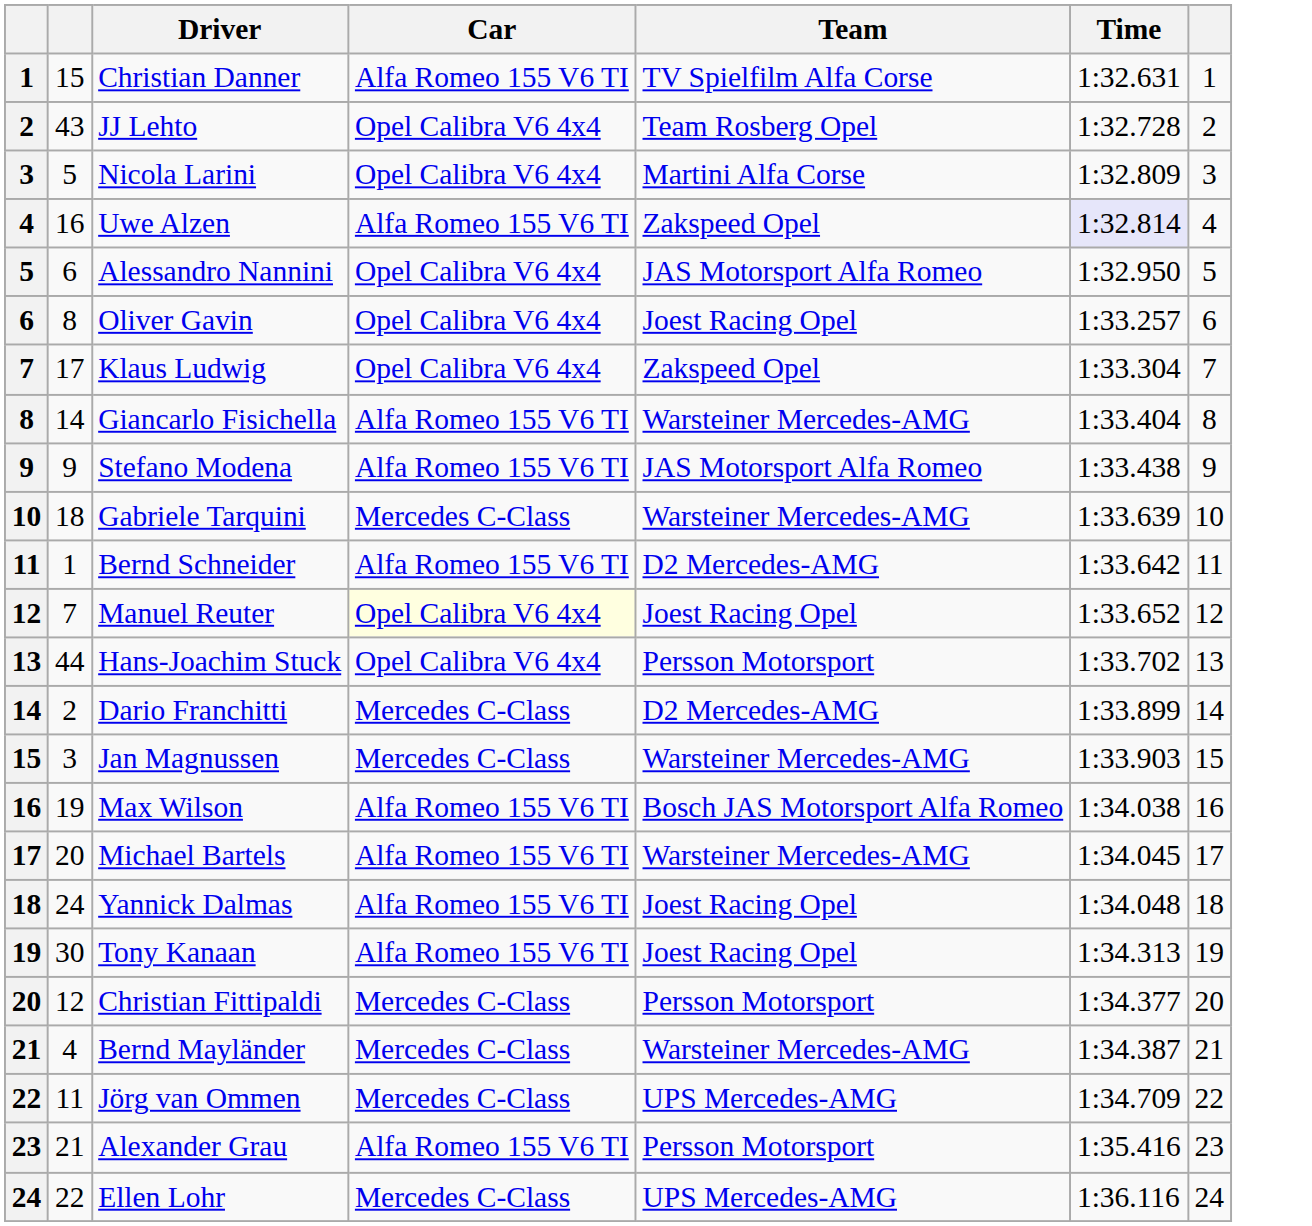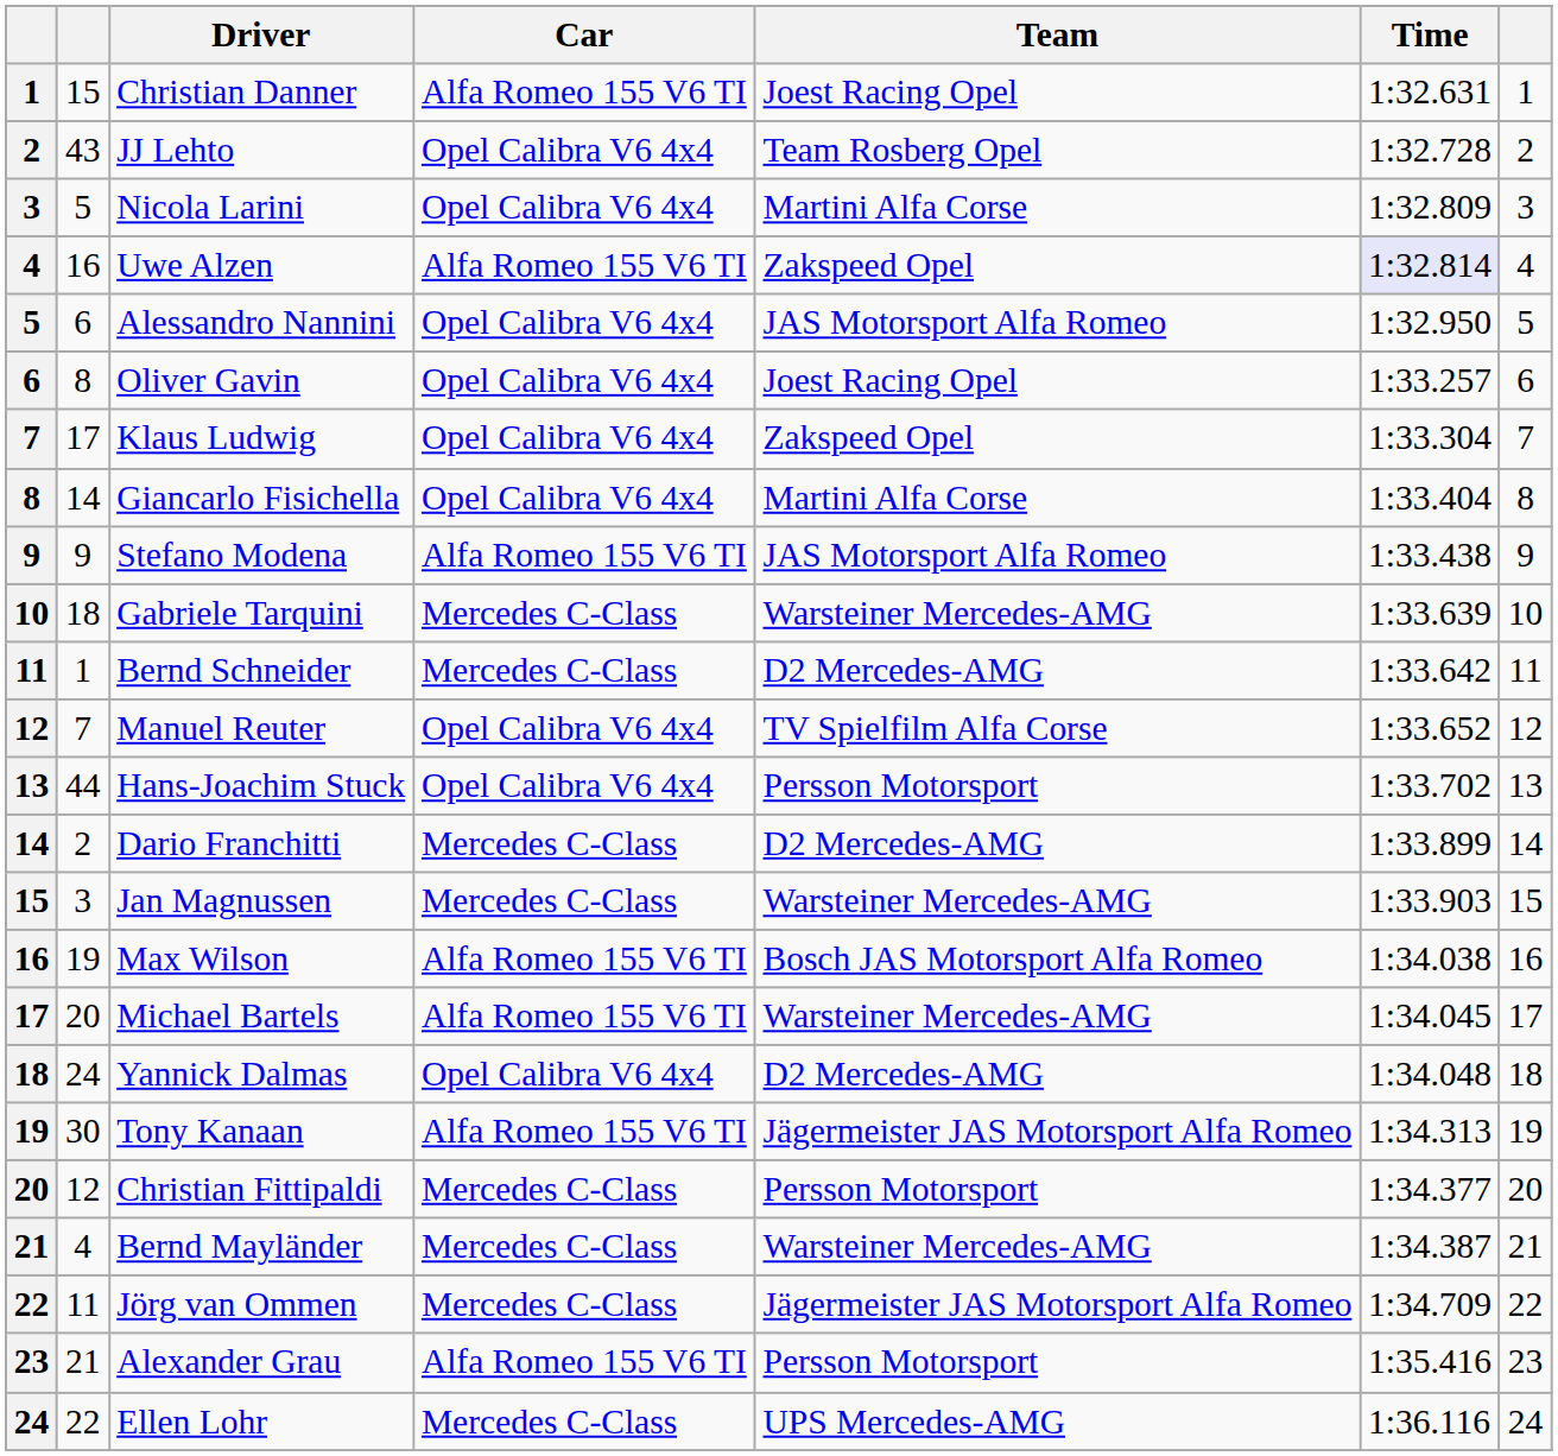Christian Danner | Team: TV Spielfilm Alfa Corse -> Joest Racing Opel
Giancarlo Fisichella | Car: Alfa Romeo 155 V6 TI -> Opel Calibra V6 4x4
Giancarlo Fisichella | Team: Warsteiner Mercedes-AMG -> Martini Alfa Corse
Bernd Schneider | Car: Alfa Romeo 155 V6 TI -> Mercedes C-Class
Manuel Reuter | Car: lightyellow background -> no background
Manuel Reuter | Team: Joest Racing Opel -> TV Spielfilm Alfa Corse
Yannick Dalmas | Car: Alfa Romeo 155 V6 TI -> Opel Calibra V6 4x4
Yannick Dalmas | Team: Joest Racing Opel -> D2 Mercedes-AMG
Tony Kanaan | Team: Joest Racing Opel -> Jägermeister JAS Motorsport Alfa Romeo
Jörg van Ommen | Team: UPS Mercedes-AMG -> Jägermeister JAS Motorsport Alfa Romeo
